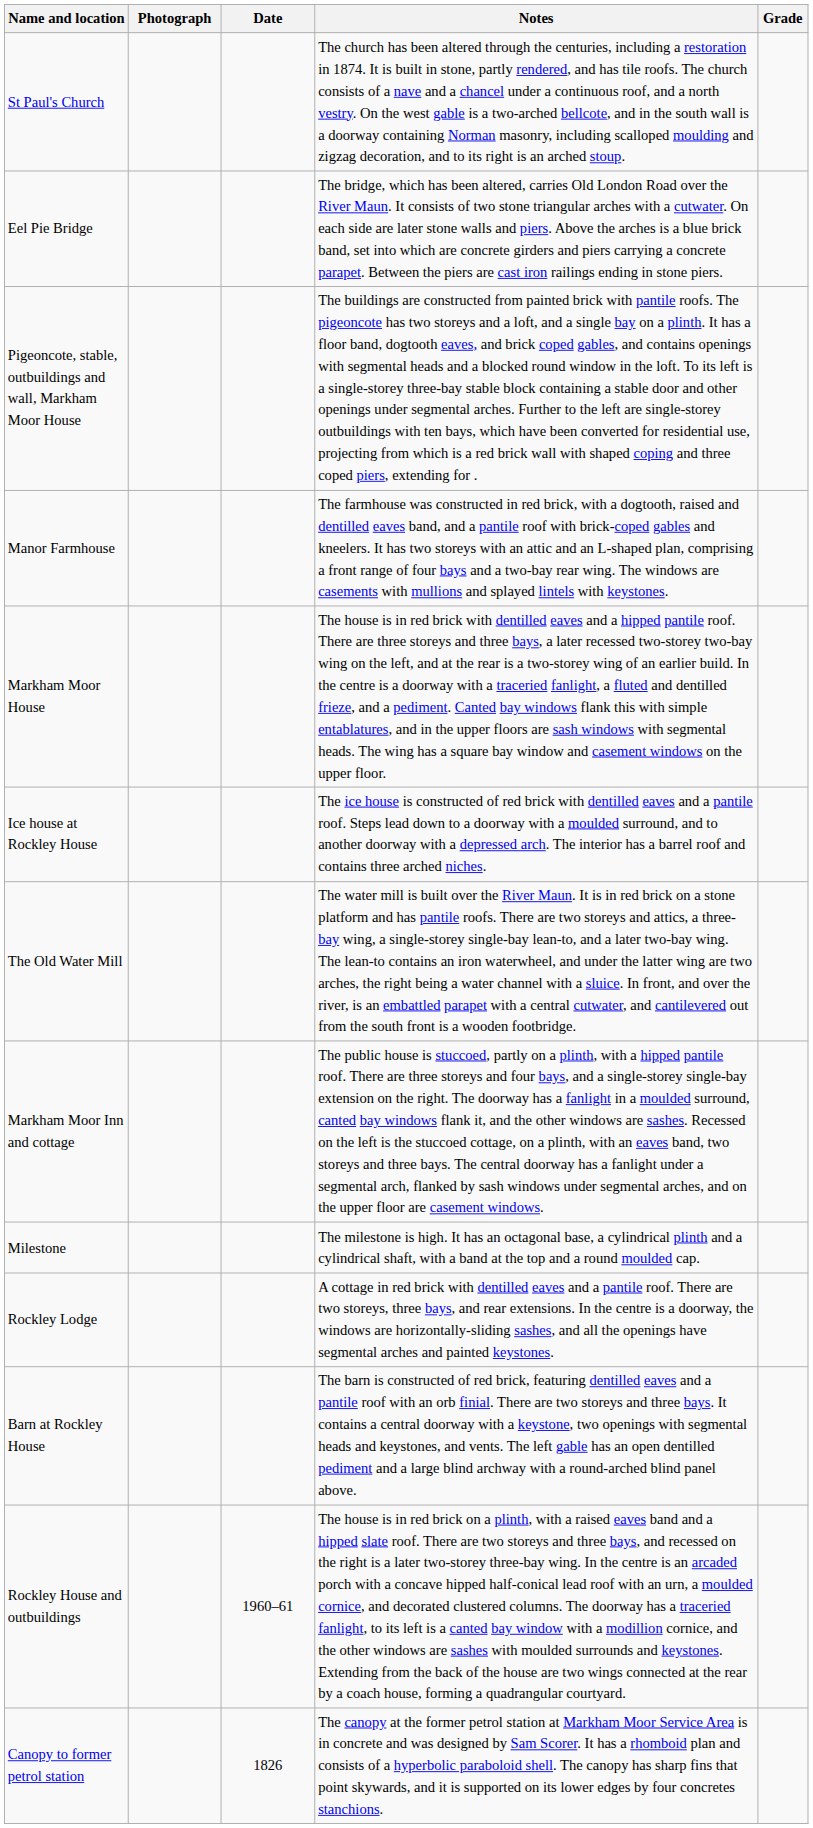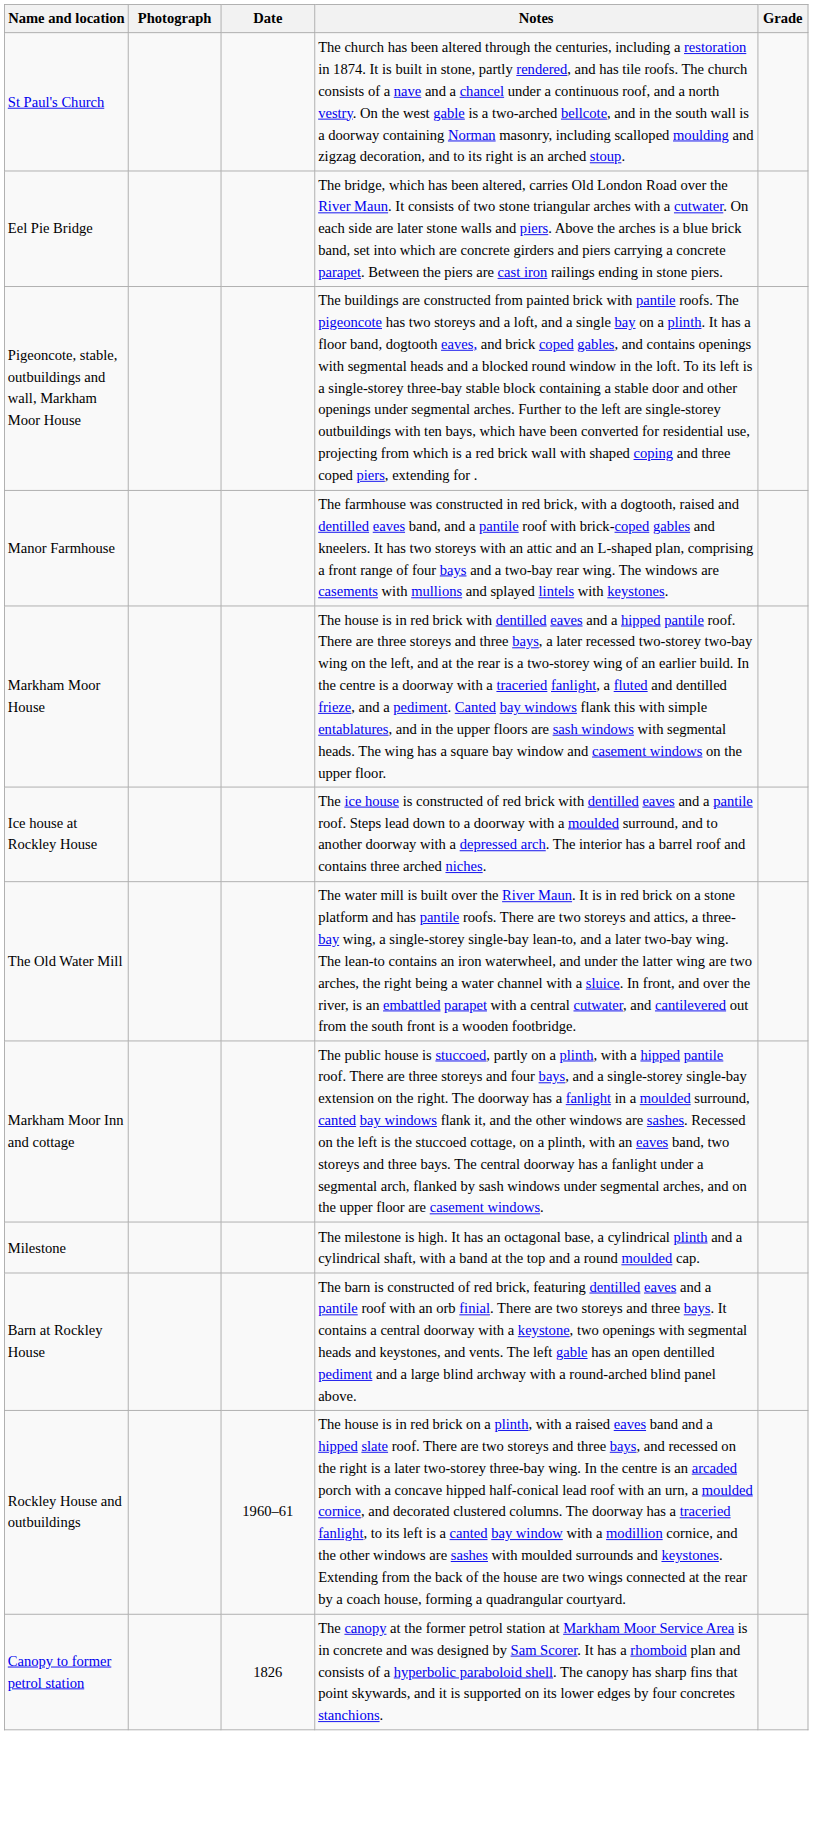- row: Rockley Lodge | A cottage in red brick with dentilled eaves and a pantile roof. There are two storeys, three bays, and rear extensions. In the centre is a doorway, the windows are horizontally-sliding sashes, and all the openings have segmental arches and painted keystones.
